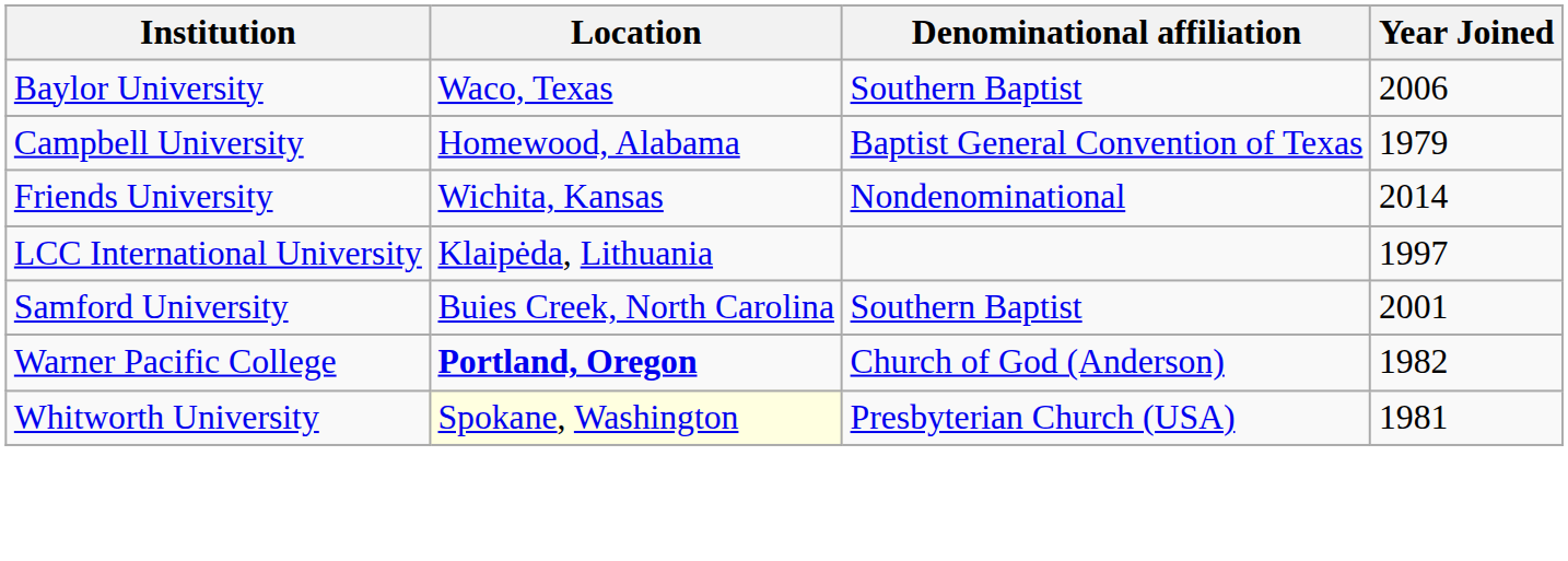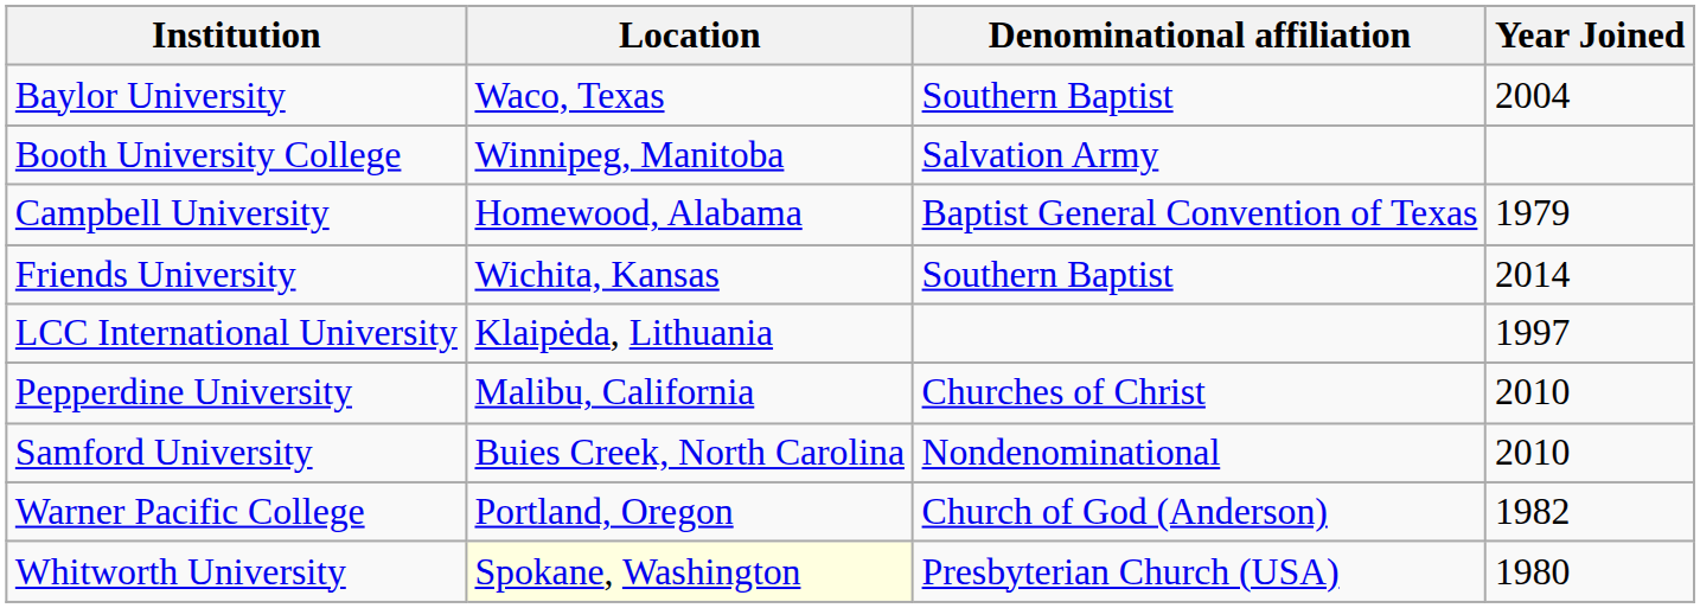Baylor University | Year Joined: 2006 -> 2004
+ row: Booth University College | Winnipeg, Manitoba | Salvation Army
Friends University | Denominational affiliation: Nondenominational -> Southern Baptist
+ row: Pepperdine University | Malibu, California | Churches of Christ | 2010
Samford University | Denominational affiliation: Southern Baptist -> Nondenominational
Samford University | Year Joined: 2001 -> 2010
Warner Pacific College | Location: bold -> normal
Whitworth University | Year Joined: 1981 -> 1980
